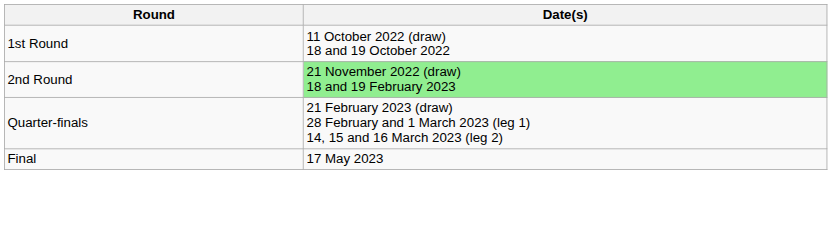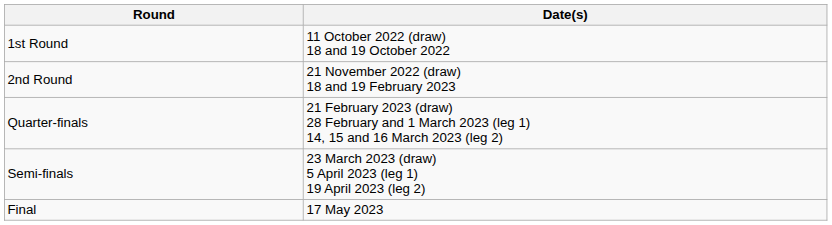2nd Round | Date(s): lightgreen background -> no background
+ row: Semi-finals | 23 March 2023 (draw) 5 April 2023 (leg 1) 19 April 2023 (leg 2)
